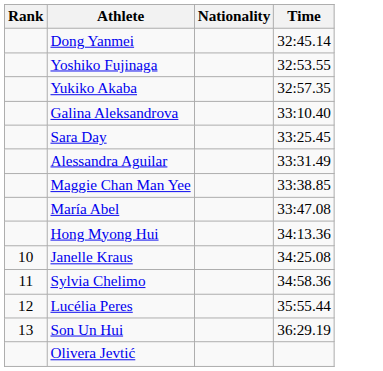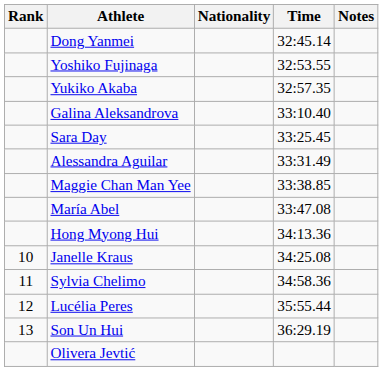+ column: Notes
